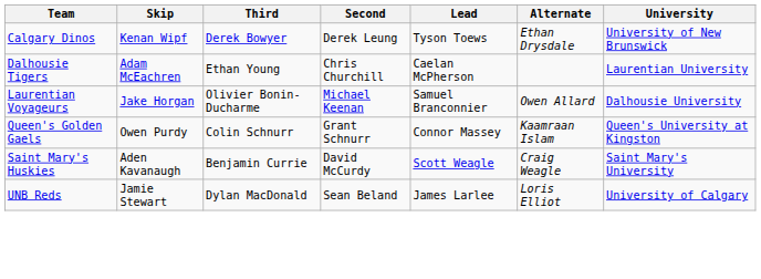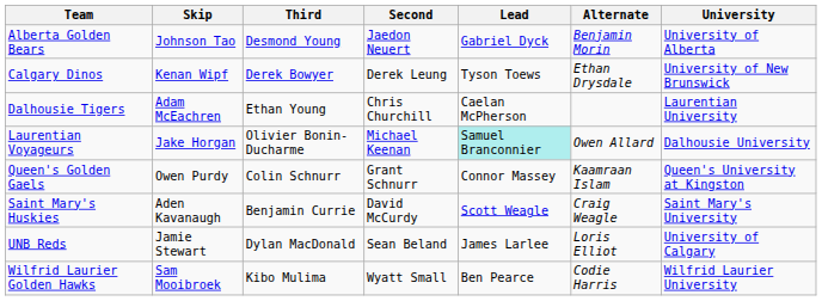+ row: Alberta Golden Bears | Johnson Tao | Desmond Young | Jaedon Neuert | Gabriel Dyck | Benjamin Morin | University of Alberta
Laurentian Voyageurs | Lead: no background -> paleturquoise background
+ row: Wilfrid Laurier Golden Hawks | Sam Mooibroek | Kibo Mulima | Wyatt Small | Ben Pearce | Codie Harris | Wilfrid Laurier University
